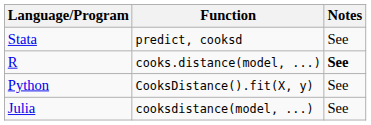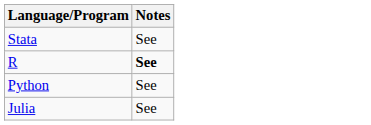- column: Function | predict, cooksd | cooks.distance(model, ...) | CooksDistance().fit(X, y) | cooksdistance(model, ...)
